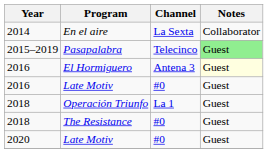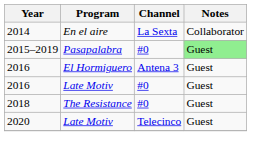Pasapalabra | Channel: Telecinco -> #0
El Hormiguero | Notes: lightyellow background -> no background
- row: 2018 | Operación Triunfo | La 1 | Guest
2020 / Late Motiv | Channel: #0 -> Telecinco
